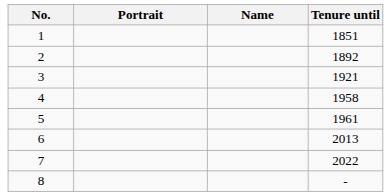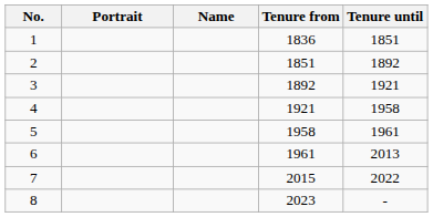+ column: Tenure from | 1836 | 1851 | 1892 | 1921 | 1958 | 1961 | 2015 | 2023
